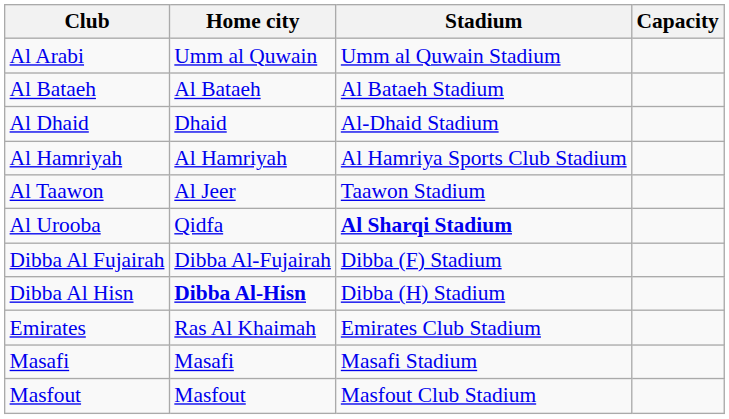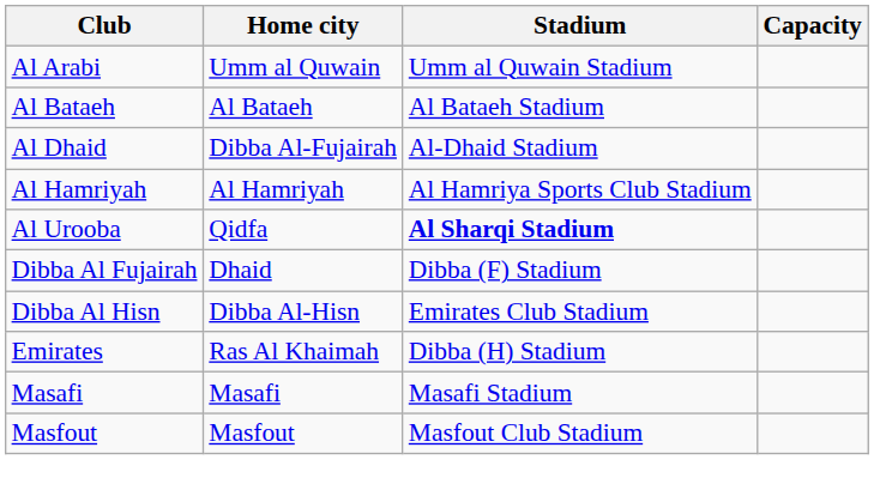Al Dhaid | Home city: Dhaid -> Dibba Al-Fujairah
- row: Al Taawon | Al Jeer | Taawon Stadium
Dibba Al Fujairah | Home city: Dibba Al-Fujairah -> Dhaid
Dibba Al Hisn | Home city: bold -> normal
Dibba Al Hisn | Stadium: Dibba (H) Stadium -> Emirates Club Stadium
Emirates | Stadium: Emirates Club Stadium -> Dibba (H) Stadium
